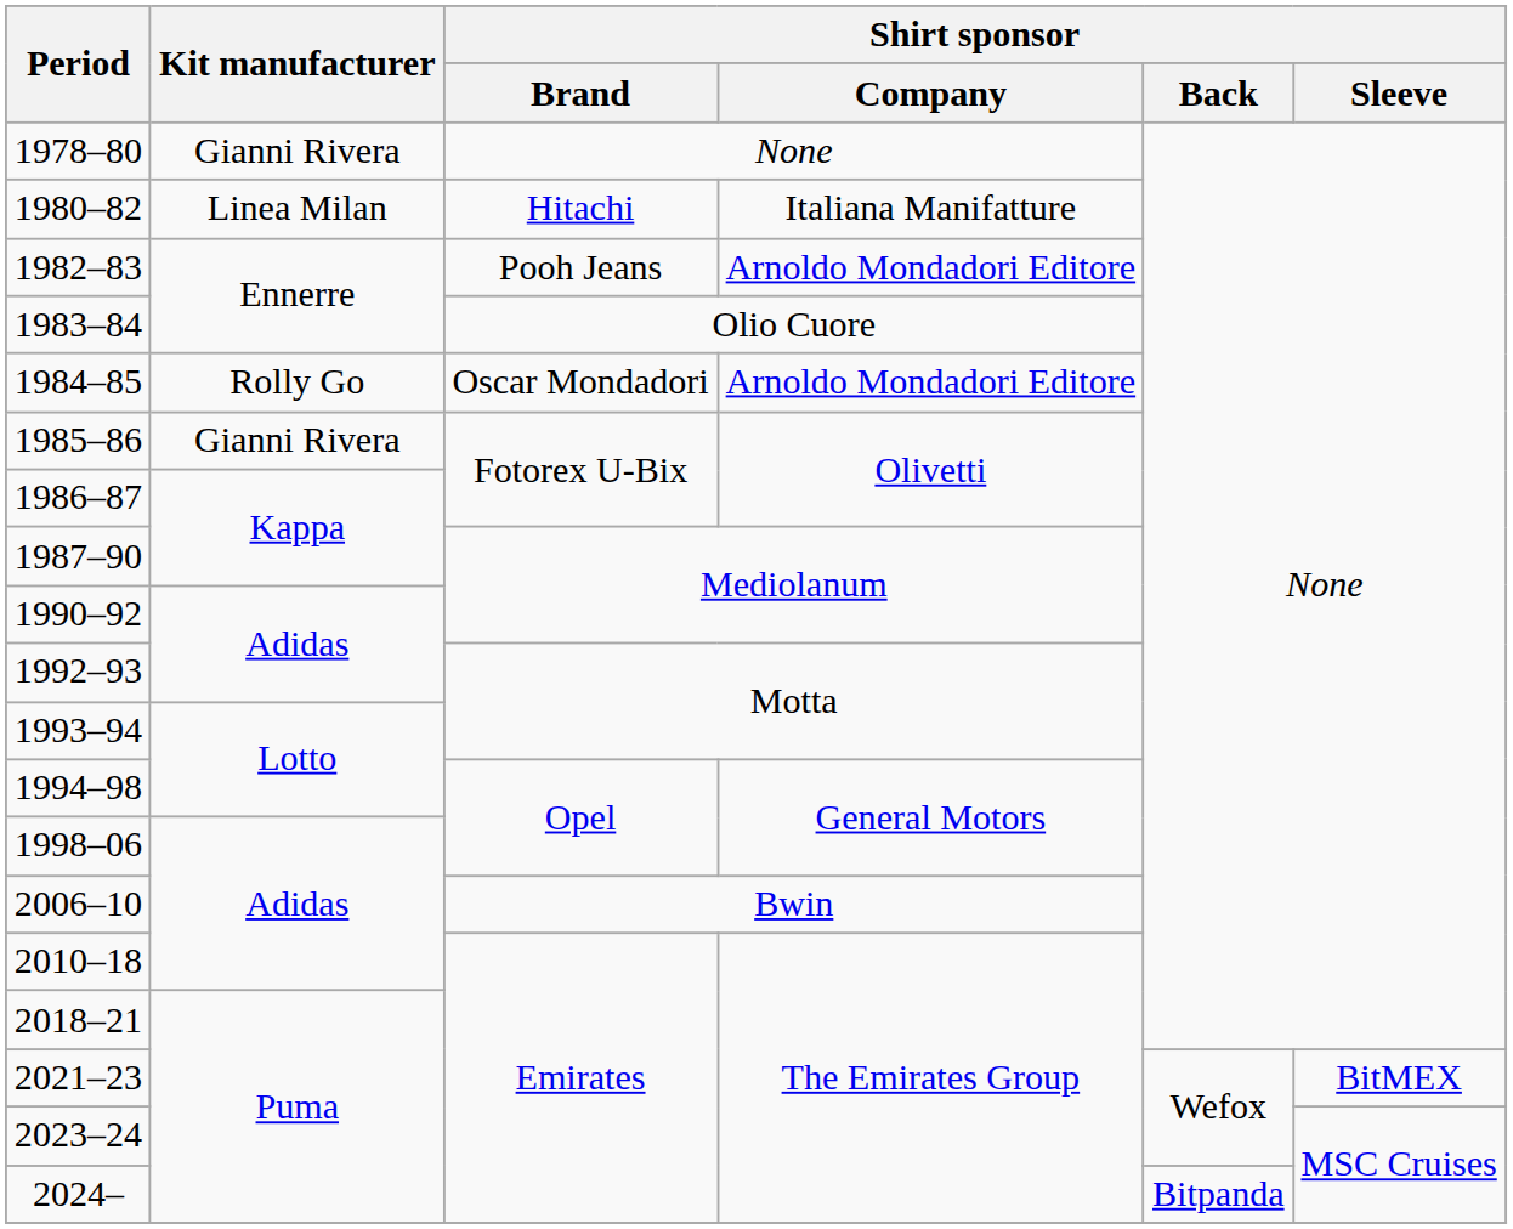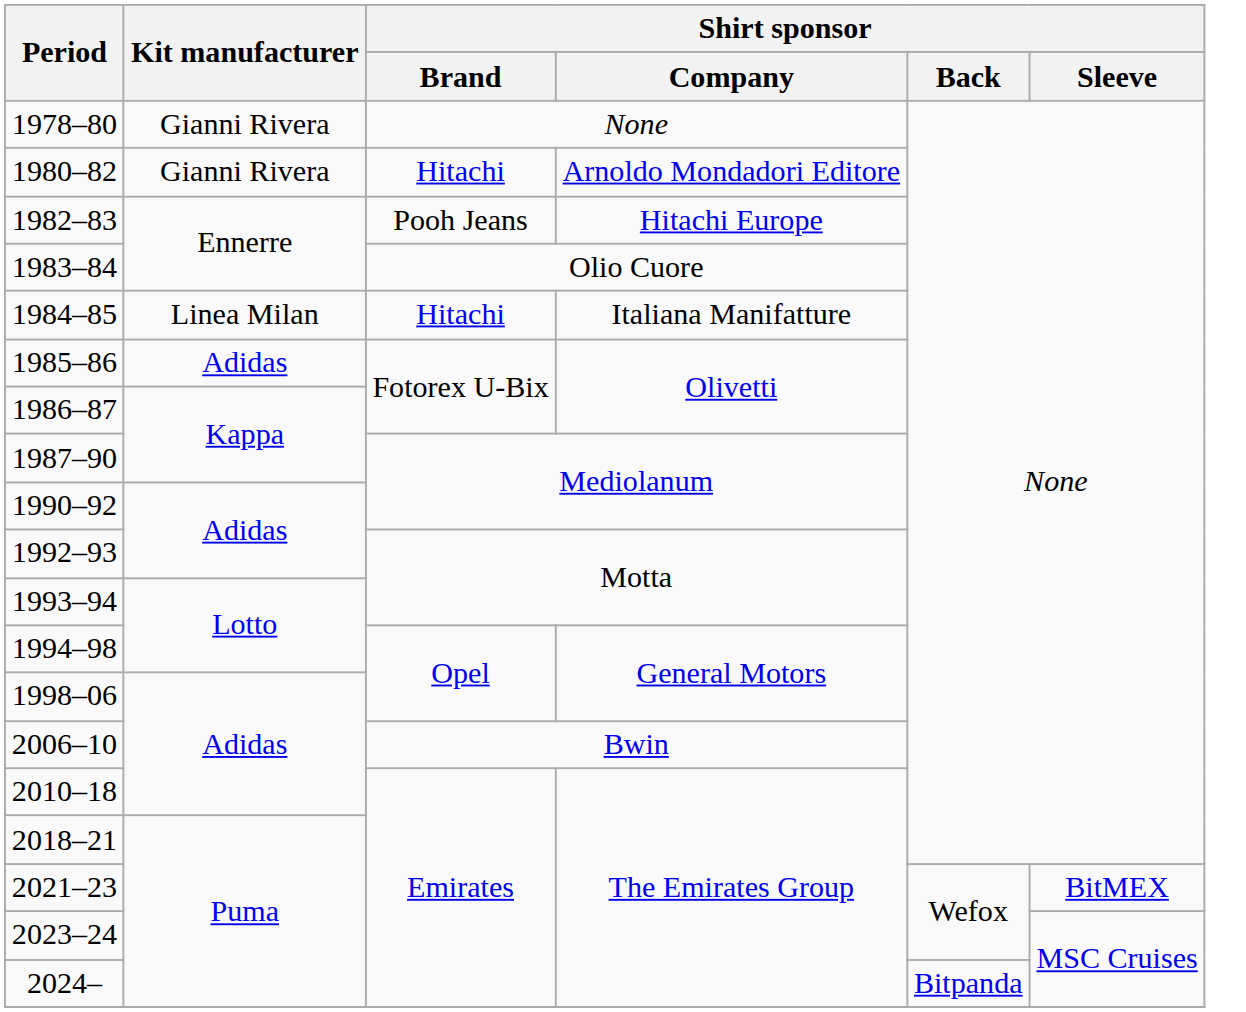1980–82 | Kit manufacturer: Linea Milan -> Gianni Rivera
1980–82 | Shirt sponsor / Company: Italiana Manifatture -> Arnoldo Mondadori Editore
1982–83 | Shirt sponsor / Company: Arnoldo Mondadori Editore -> Hitachi Europe
1984–85 | Kit manufacturer: Rolly Go -> Linea Milan
1984–85 | Shirt sponsor / Brand: Oscar Mondadori -> Hitachi
1984–85 | Shirt sponsor / Company: Arnoldo Mondadori Editore -> Italiana Manifatture
1985–86 | Kit manufacturer: Gianni Rivera -> Adidas
